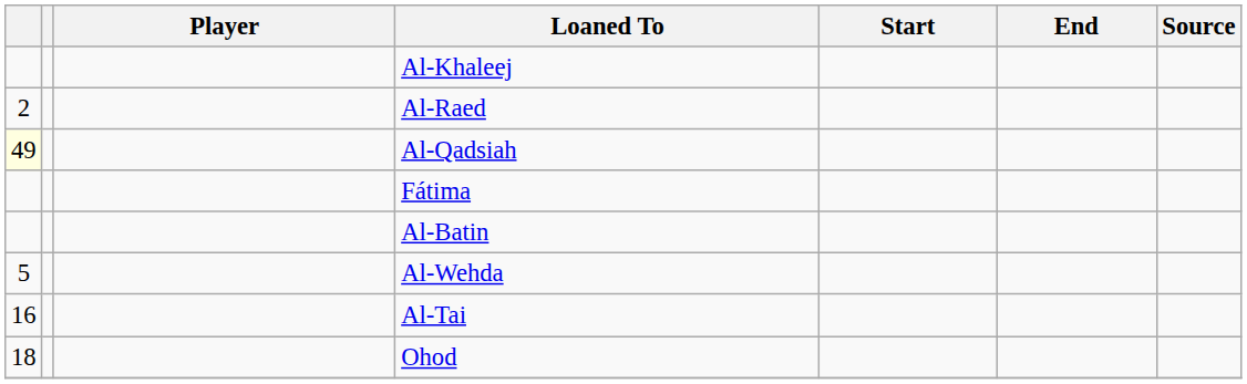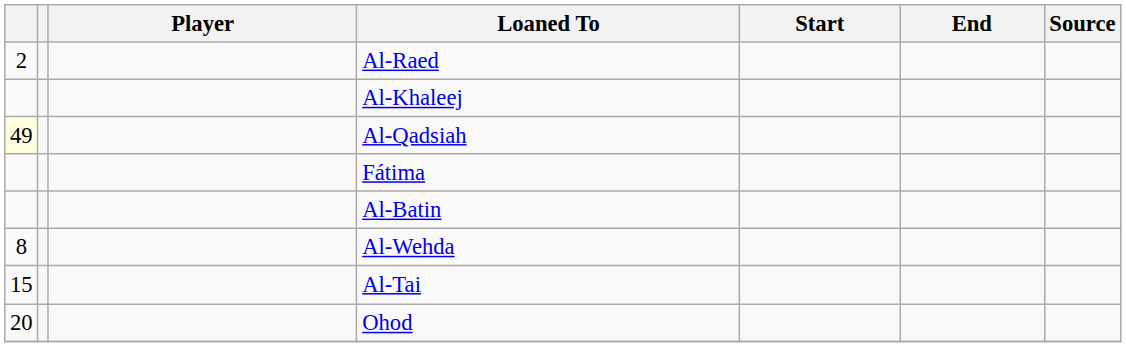rows swapped: Al-Raed <-> Al-Khaleej
Al-Wehda | column 1: 5 -> 8
Al-Tai | column 1: 16 -> 15
Ohod | column 1: 18 -> 20
